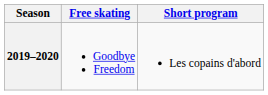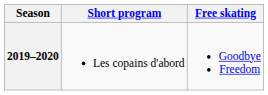columns swapped: Short program <-> Free skating
